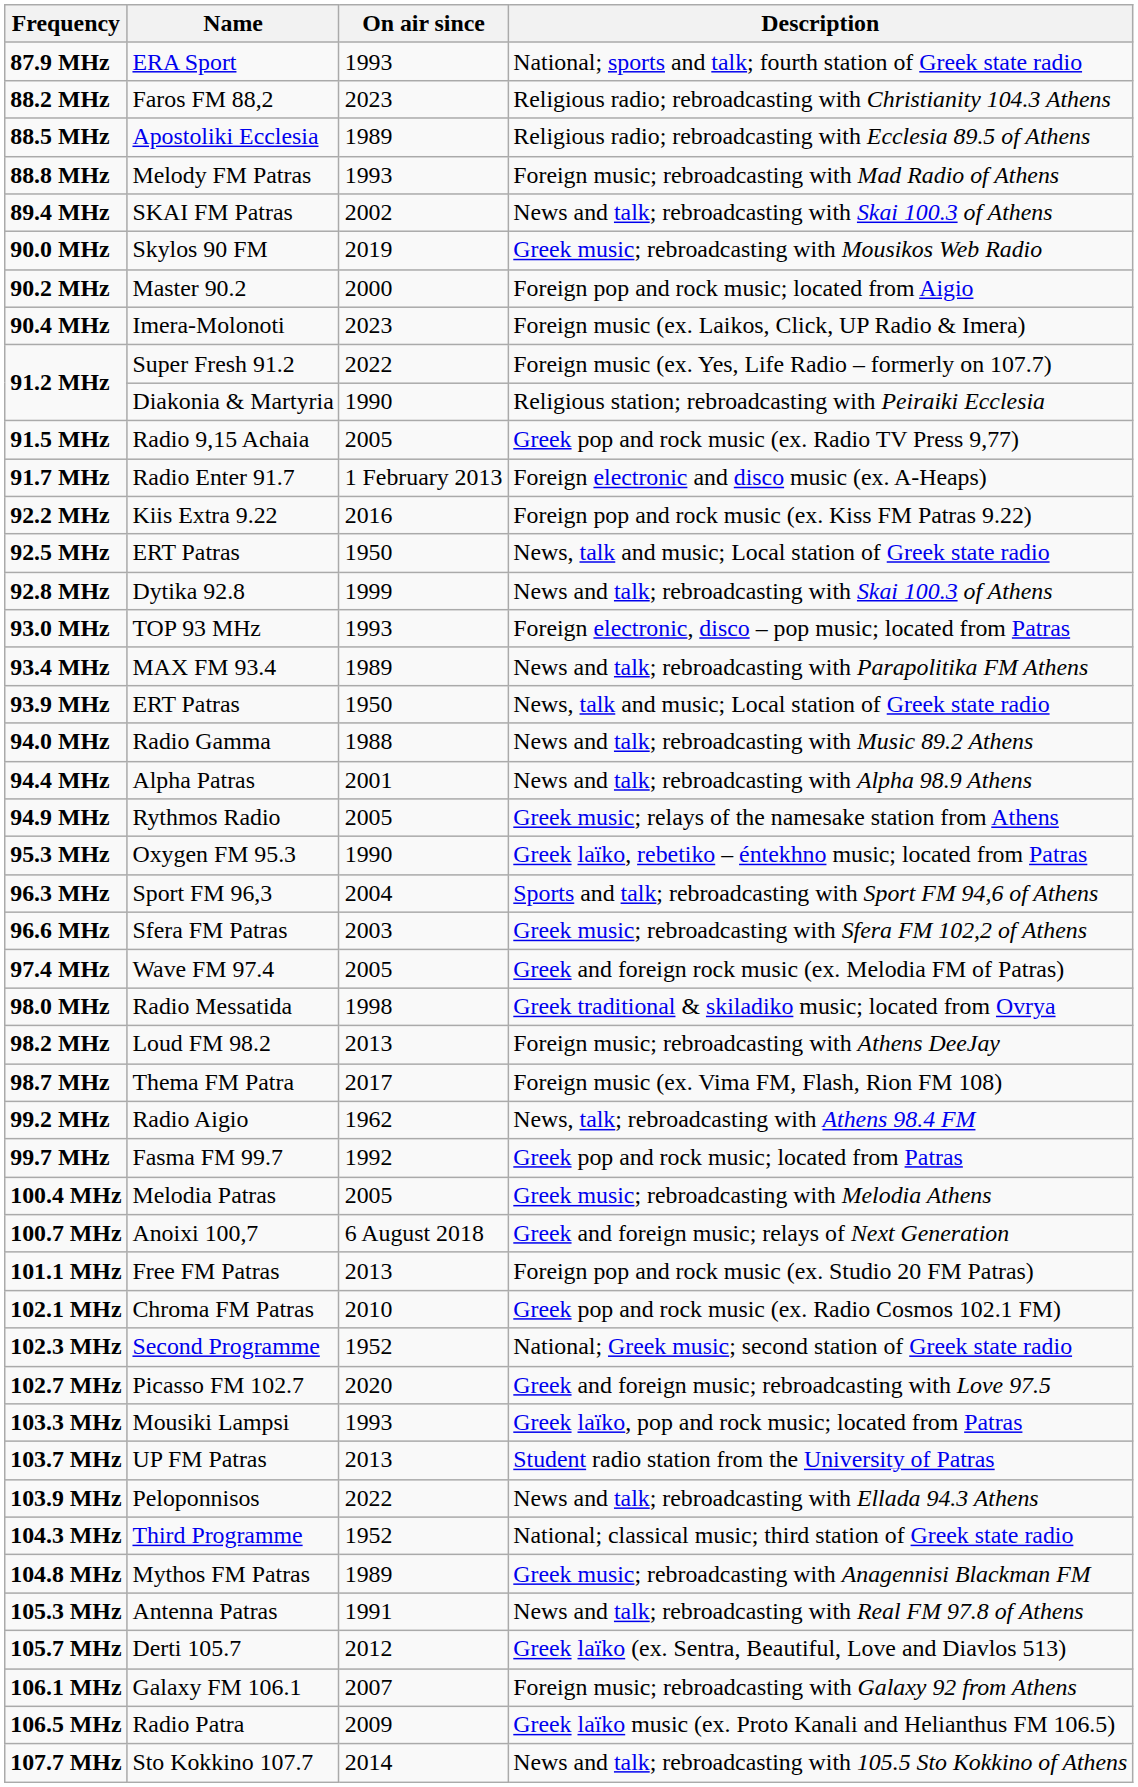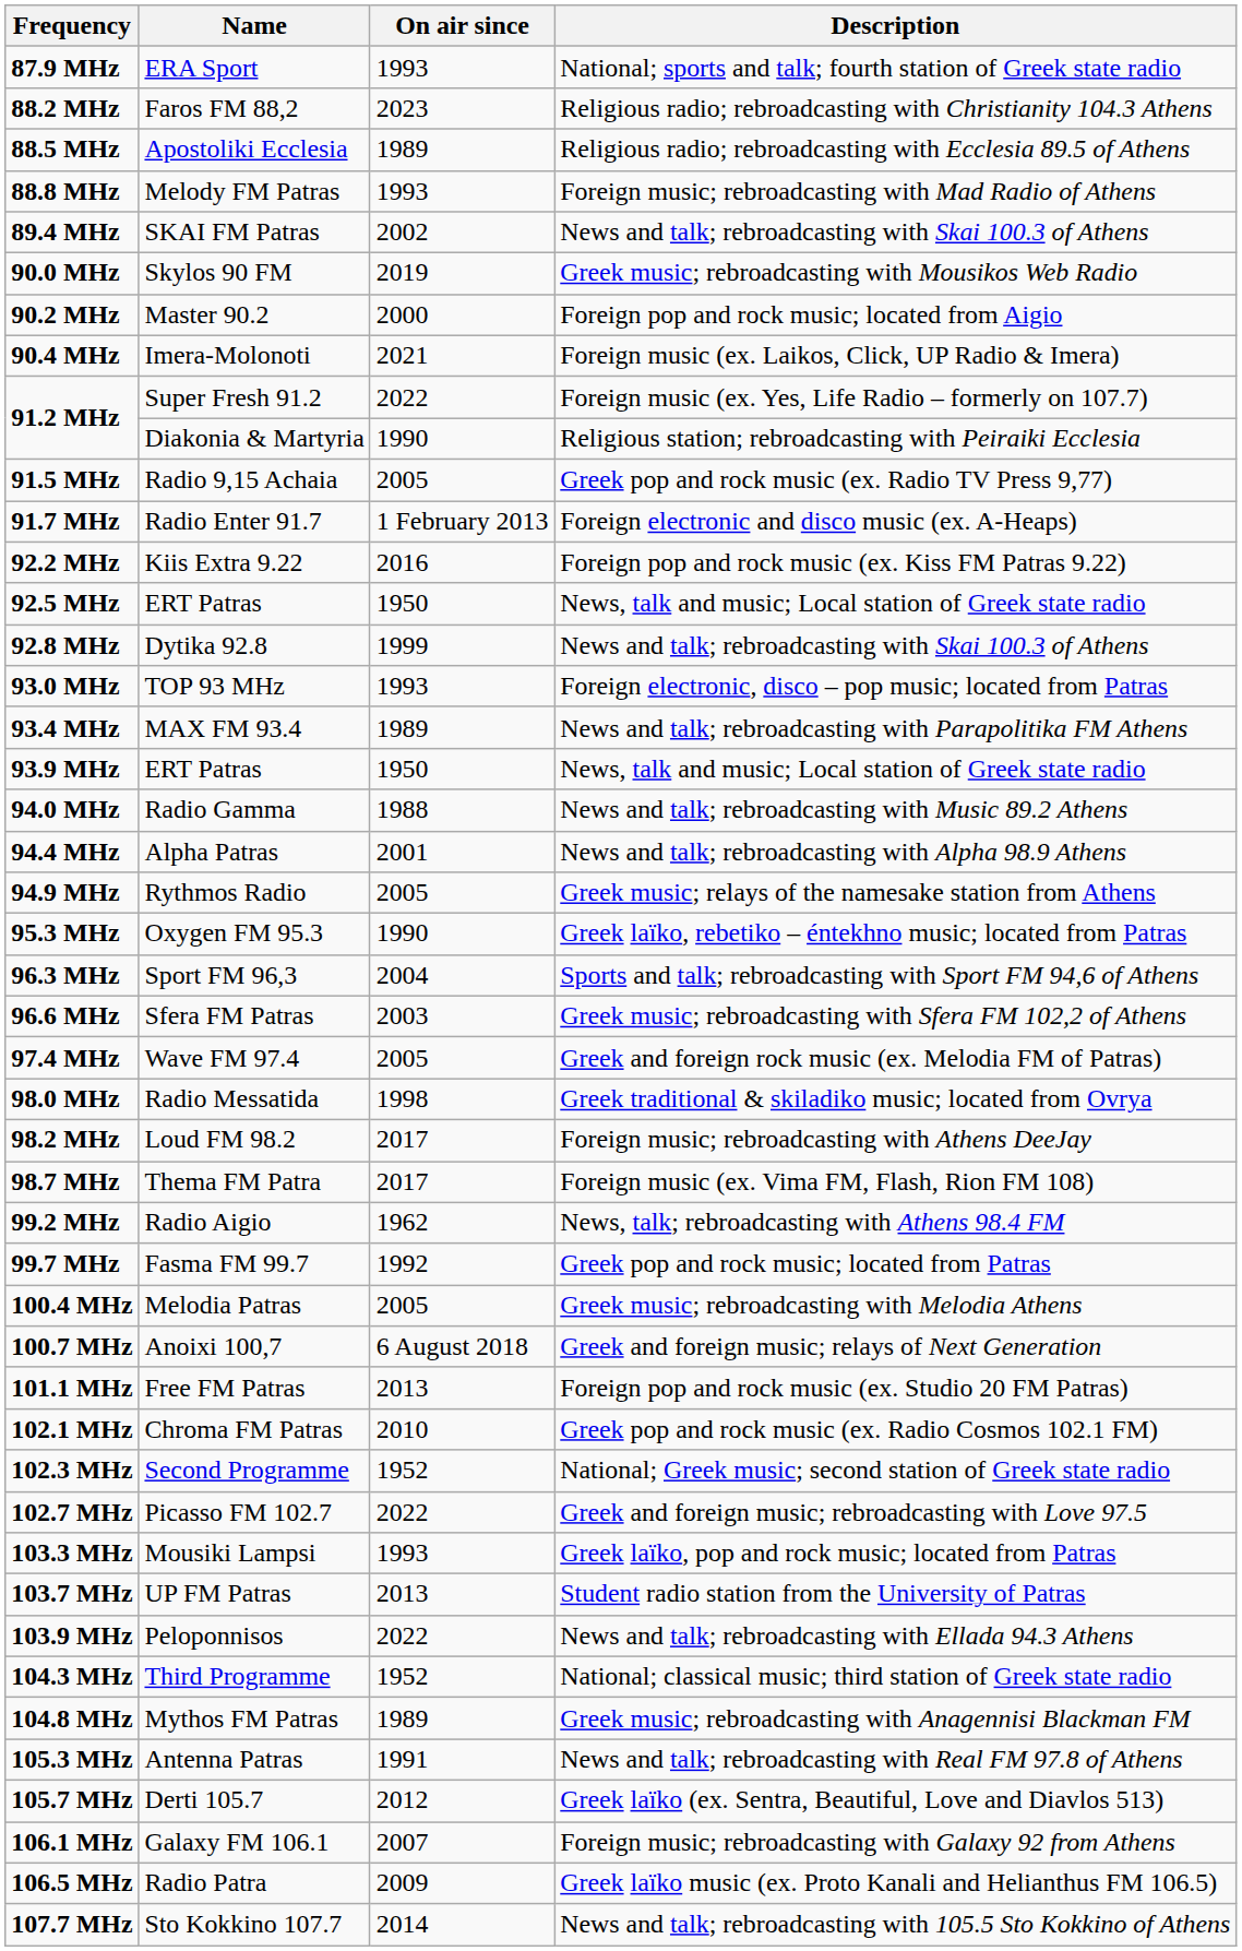90.4 MHz | On air since: 2023 -> 2021
98.2 MHz | On air since: 2013 -> 2017
102.7 MHz | On air since: 2020 -> 2022
